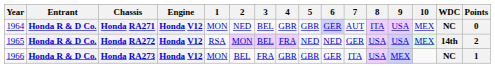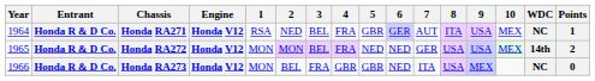Honda RA271 | 1: MON -> RSA
Honda RA271 | 4: GBR -> FRA
Honda RA271 | Points: 0 -> 1
Honda RA272 | 1: RSA -> MON
Honda RA273 | 6: GER -> NED
Honda RA273 | Points: 1 -> 0
